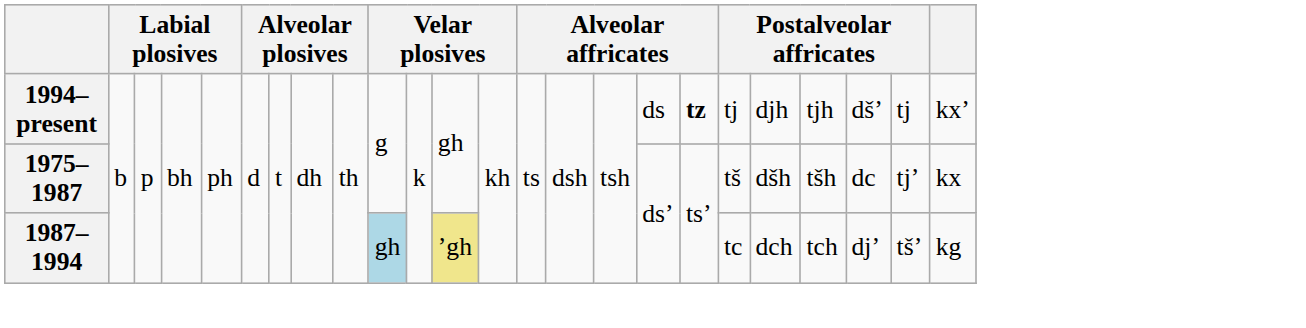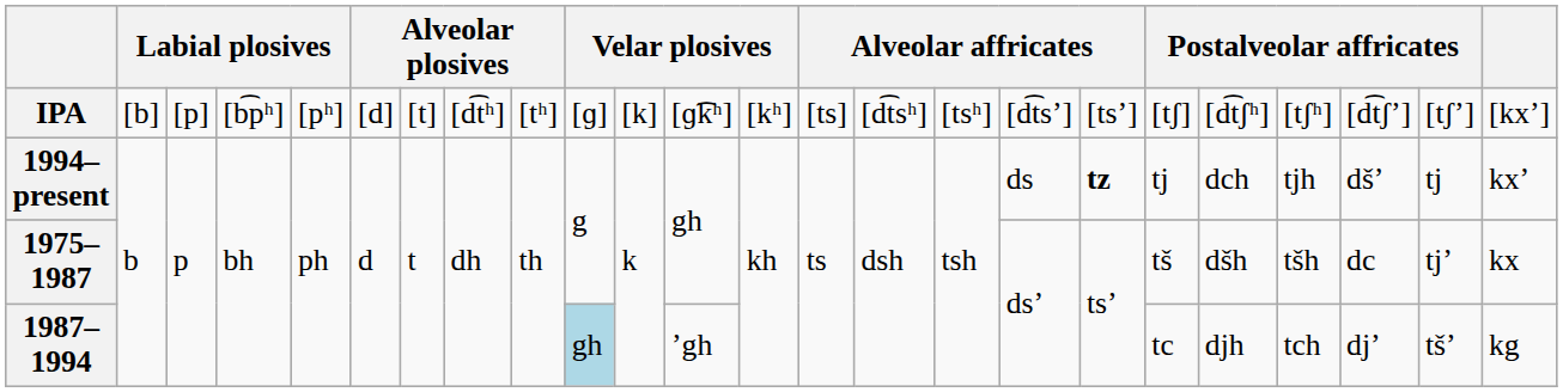+ row: IPA | [b] | [p] | [b͡pʰ] | [pʰ] | [d] | [t] | [d͡tʰ] | [tʰ] | [ɡ] | [k] | [ɡ͡kʰ] | [kʰ] | [ts] | [d͡tsʰ] | [tsʰ] | [d͡tsʼ] | [tsʼ] | [tʃ] | [d͡tʃʰ] | [tʃʰ] | [d͡tʃʼ] | [tʃʼ] | [kxʼ]
1994–present | column 20: djh -> dch
1987–1994 | column 12: khaki background -> no background
1987–1994 | column 20: dch -> djh
